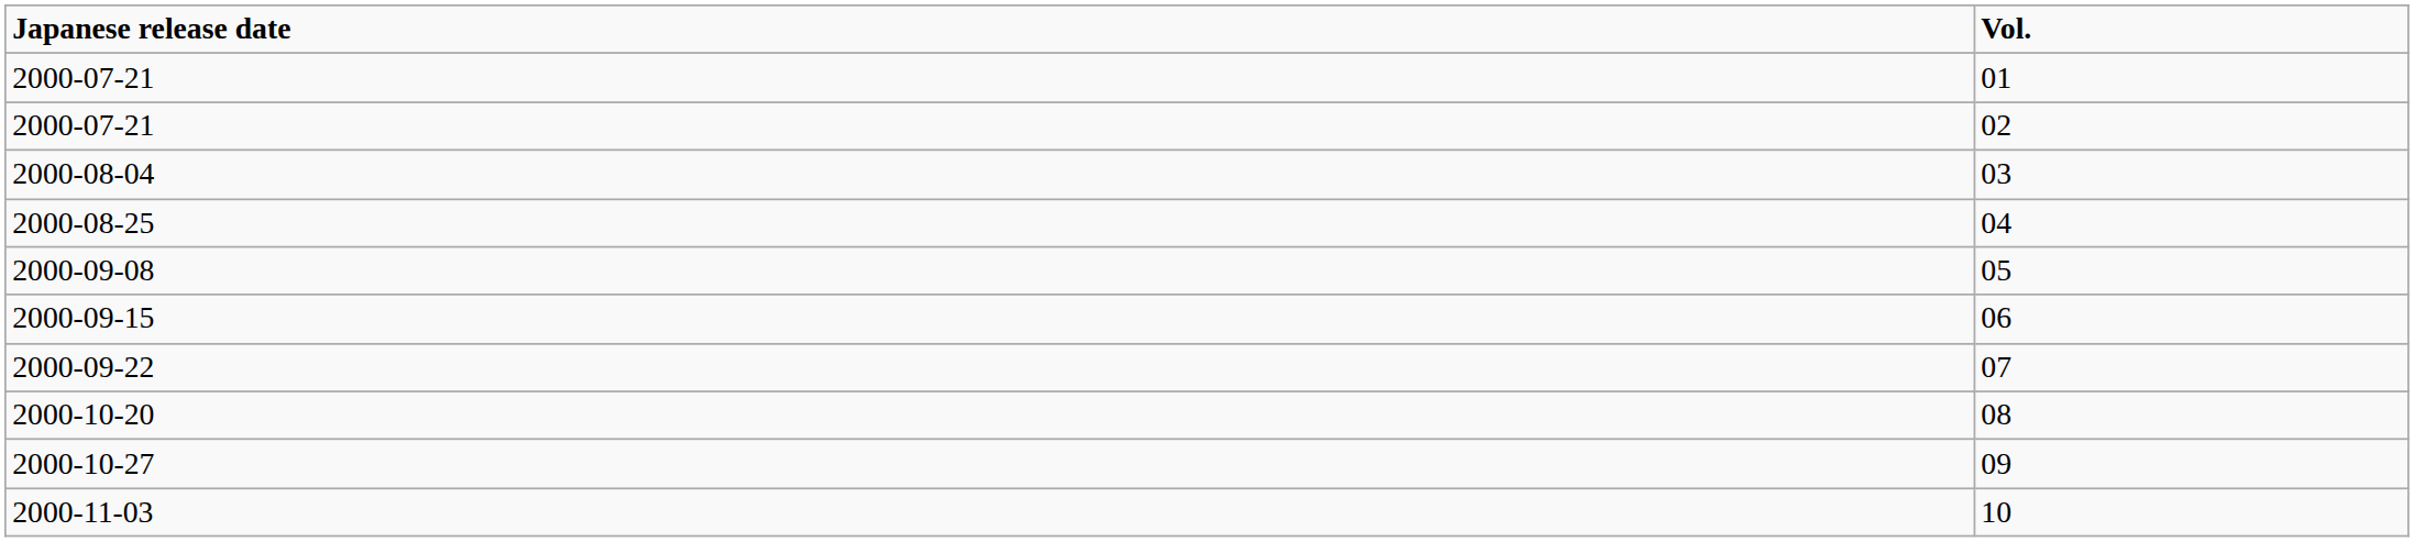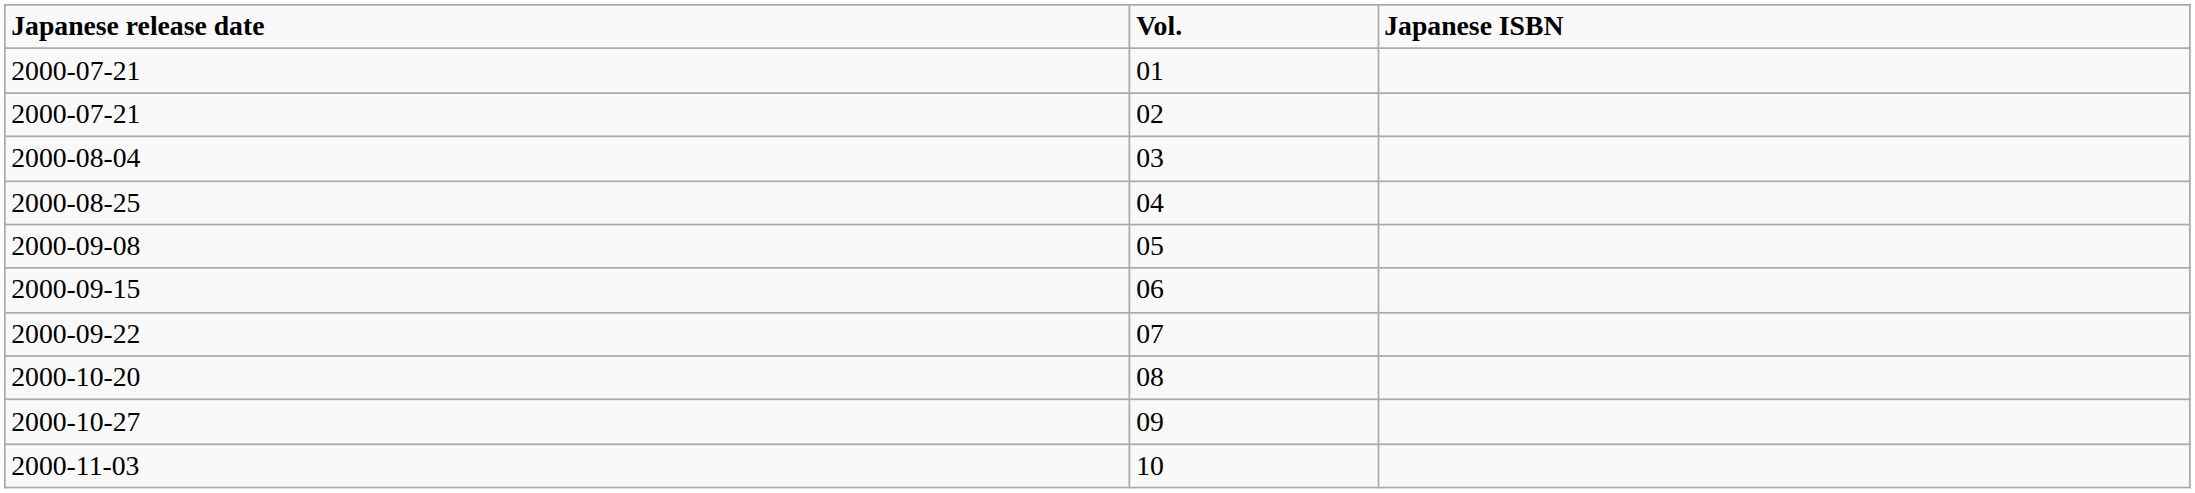+ column: Japanese ISBN
